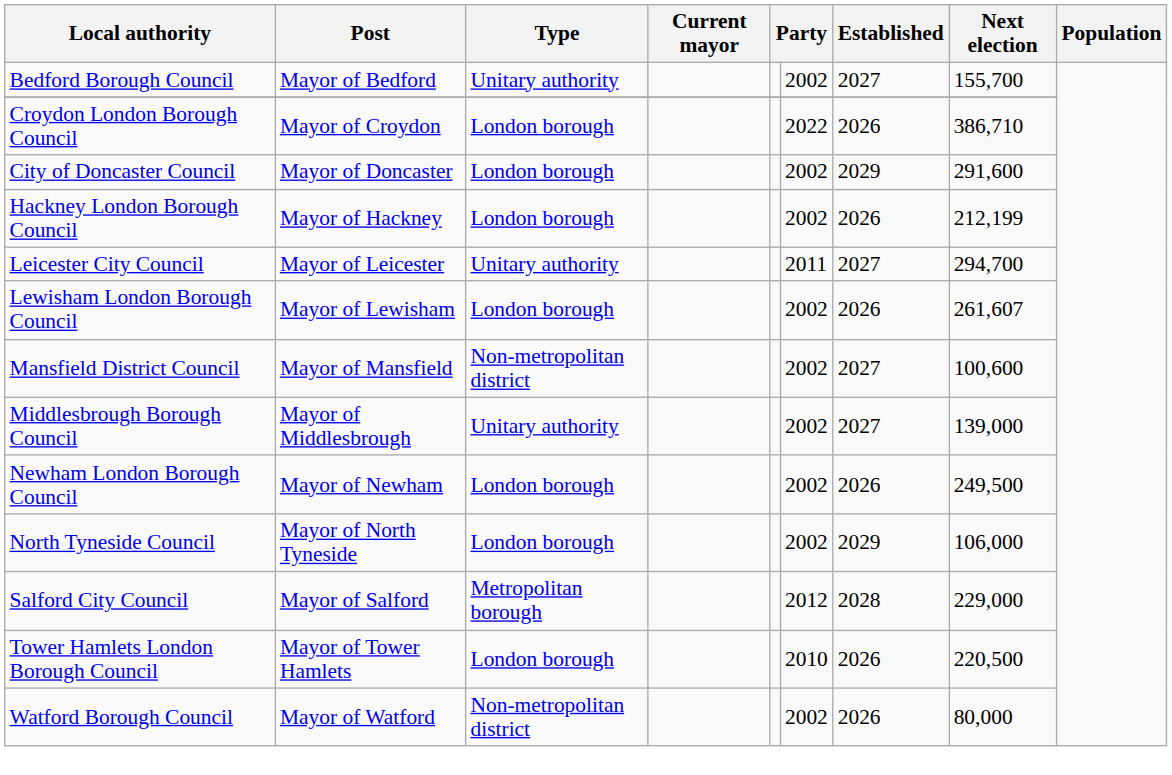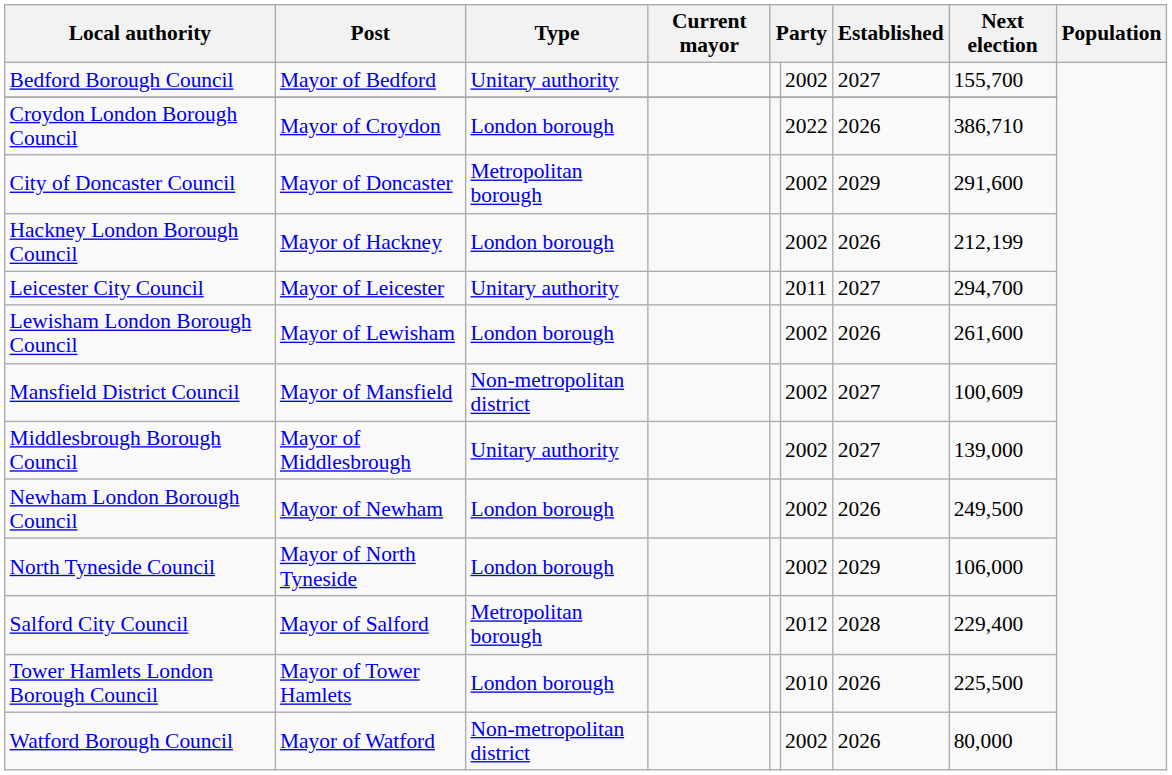City of Doncaster Council | Type: London borough -> Metropolitan borough
Lewisham London Borough Council | Next election: 261,607 -> 261,600
Mansfield District Council | Next election: 100,600 -> 100,609
Salford City Council | Next election: 229,000 -> 229,400
Tower Hamlets London Borough Council | Next election: 220,500 -> 225,500
